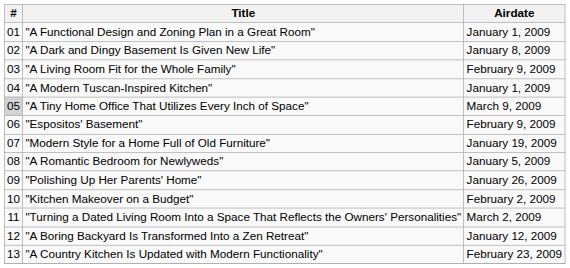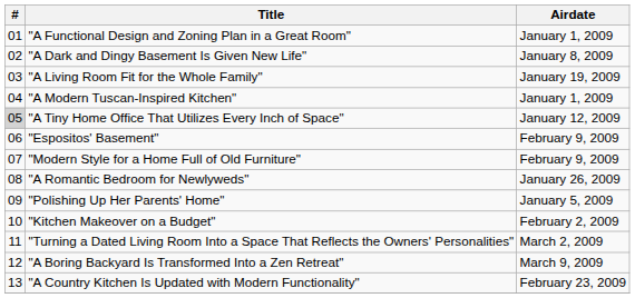"A Living Room Fit for the Whole Family" | Airdate: February 9, 2009 -> January 19, 2009
"A Tiny Home Office That Utilizes Every Inch of Space" | Airdate: March 9, 2009 -> January 12, 2009
"Modern Style for a Home Full of Old Furniture" | Airdate: January 19, 2009 -> February 9, 2009
"A Romantic Bedroom for Newlyweds" | Airdate: January 5, 2009 -> January 26, 2009
"Polishing Up Her Parents' Home" | Airdate: January 26, 2009 -> January 5, 2009
"A Boring Backyard Is Transformed Into a Zen Retreat" | Airdate: January 12, 2009 -> March 9, 2009
